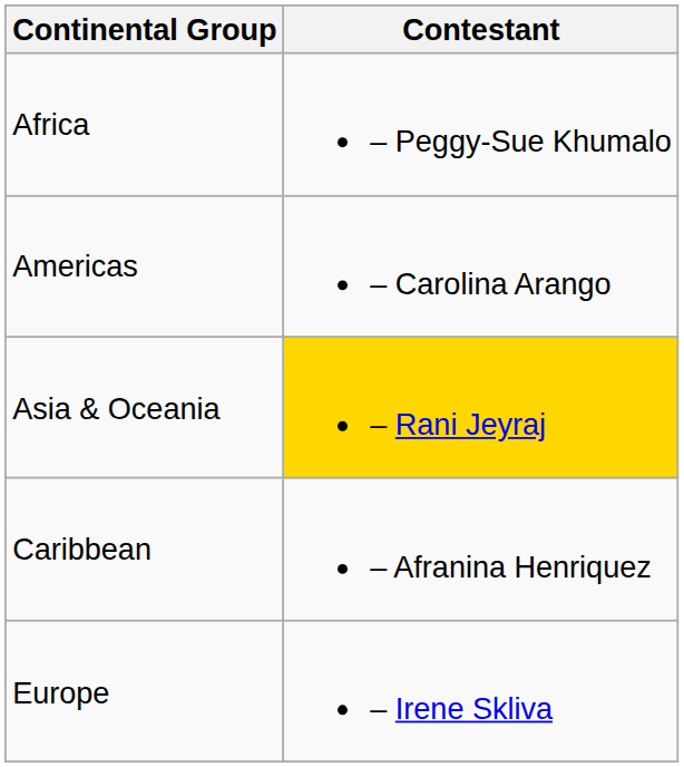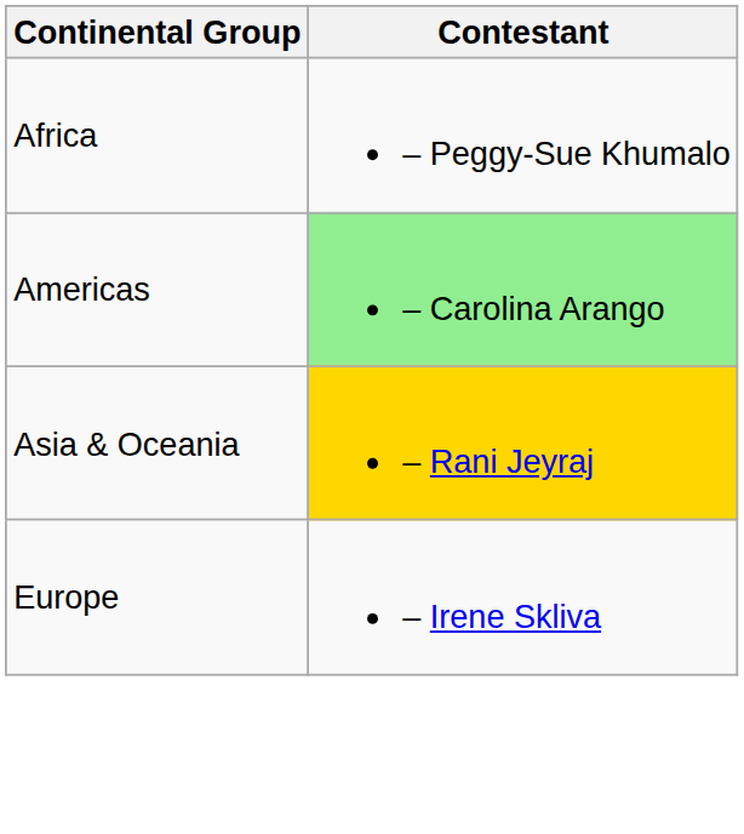Americas | Contestant: no background -> lightgreen background
- row: Caribbean | – Afranina Henriquez
